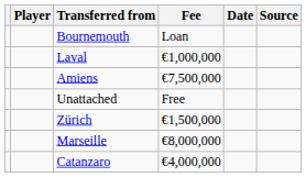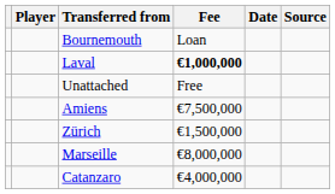Laval | Fee: normal -> bold
rows swapped: Unattached <-> Amiens
